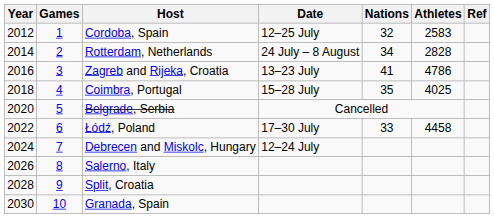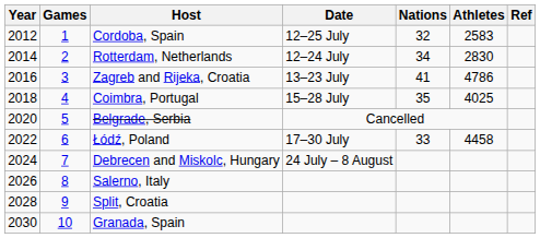Rotterdam, Netherlands | Date: 24 July – 8 August -> 12–24 July
Rotterdam, Netherlands | Athletes: 2828 -> 2830
Debrecen and Miskolc, Hungary | Date: 12–24 July -> 24 July – 8 August
